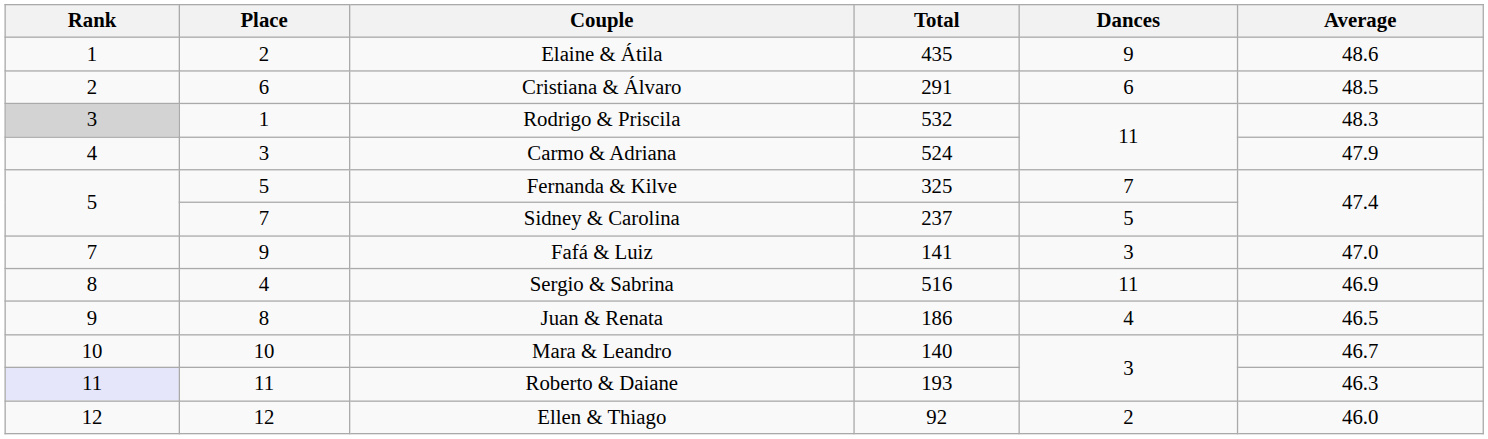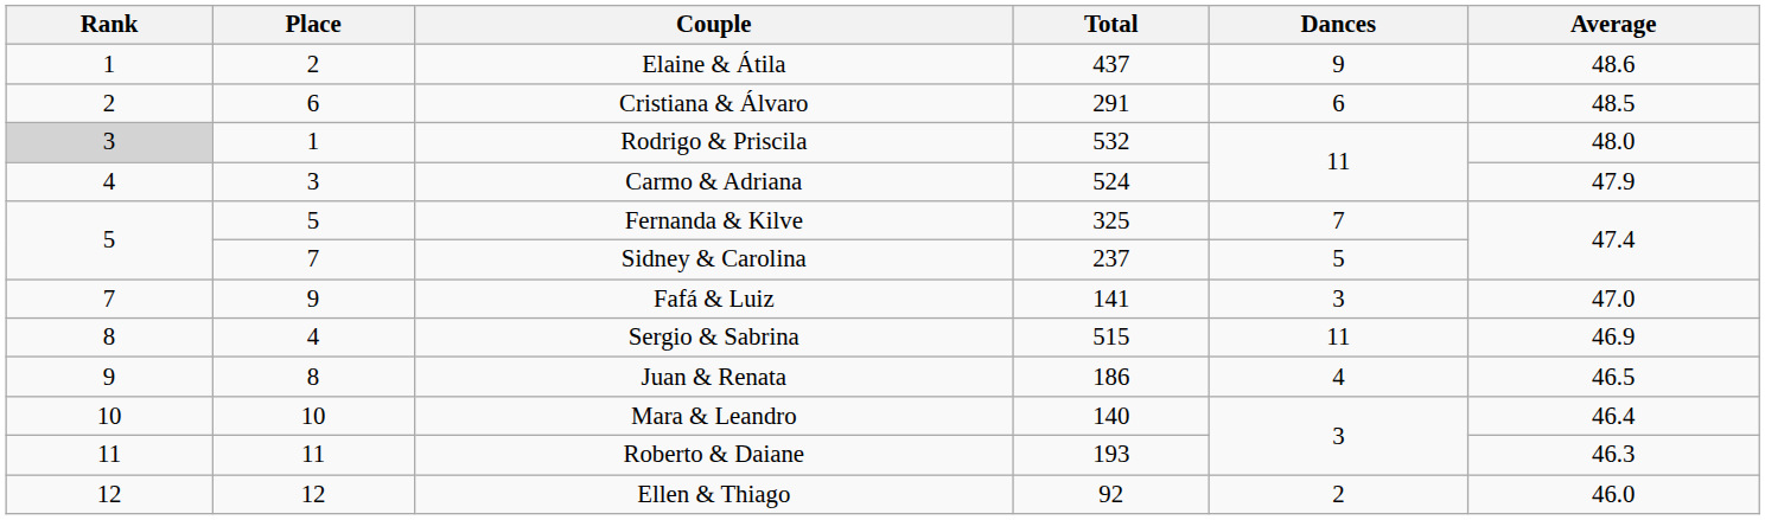Elaine & Átila | Total: 435 -> 437
Rodrigo & Priscila | Average: 48.3 -> 48.0
Sergio & Sabrina | Total: 516 -> 515
Mara & Leandro | Average: 46.7 -> 46.4
Roberto & Daiane | Rank: lavender background -> no background
